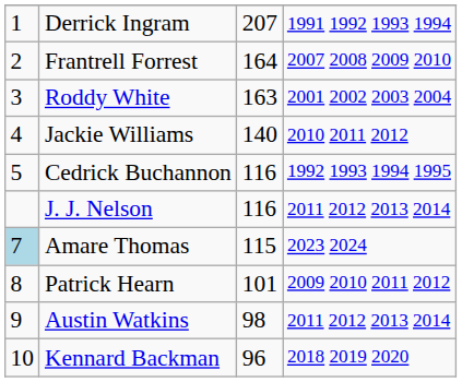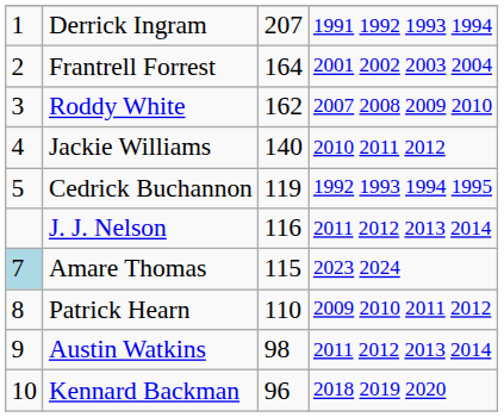Frantrell Forrest | column 4: 2007 2008 2009 2010 -> 2001 2002 2003 2004
Roddy White | column 3: 163 -> 162
Roddy White | column 4: 2001 2002 2003 2004 -> 2007 2008 2009 2010
Cedrick Buchannon | column 3: 116 -> 119
Patrick Hearn | column 3: 101 -> 110
